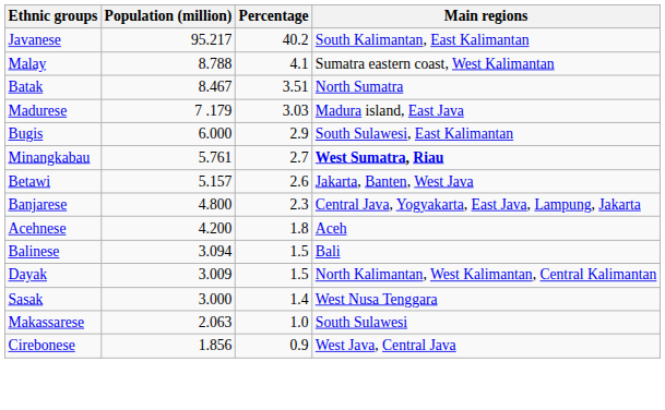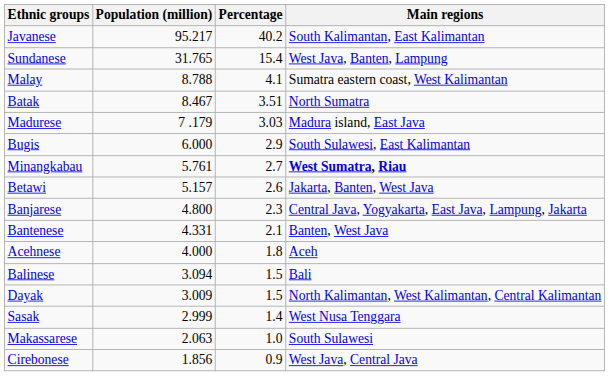+ row: Sundanese | 31.765 | 15.4 | West Java, Banten, Lampung
+ row: Bantenese | 4.331 | 2.1 | Banten, West Java
Acehnese | Population (million): 4.200 -> 4.000
Sasak | Population (million): 3.000 -> 2.999
